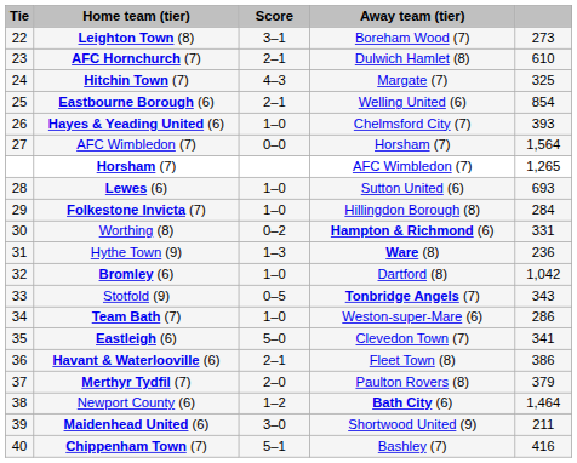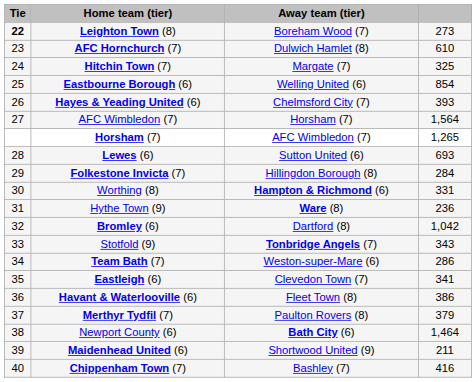- column: Score | 3–1 | 2–1 | 4–3 | 2–1 | 1–0 | 0–0 | 1–0 | 1–0 | 0–2 | 1–3 | 1–0 | 0–5 | 1–0 | 5–0 | 2–1 | 2–0 | 1–2 | 3–0 | 5–1
Leighton Town (8) | Tie: normal -> bold
